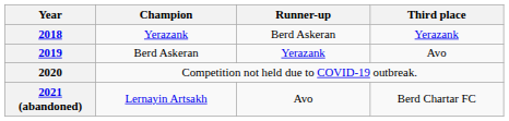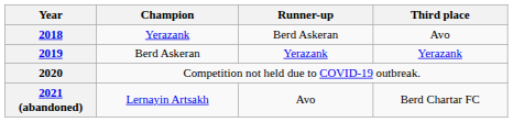2018 | Third place: Yerazank -> Avo
2019 | Third place: Avo -> Yerazank
